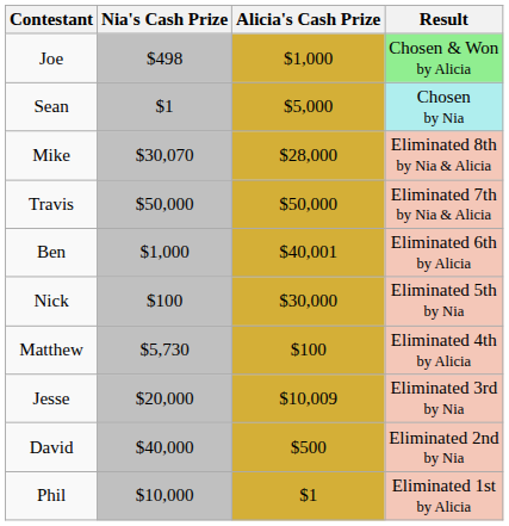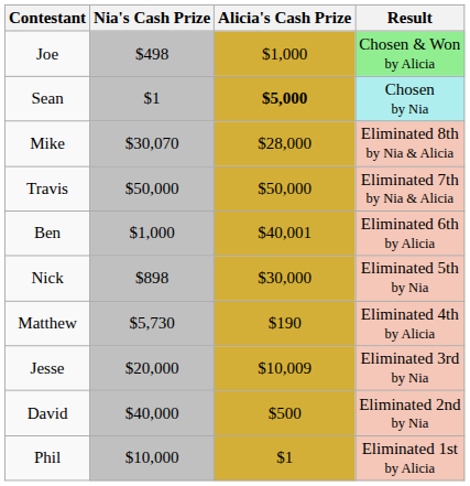Sean | Alicia's Cash Prize: normal -> bold
Nick | Nia's Cash Prize: $100 -> $898
Matthew | Alicia's Cash Prize: $100 -> $190
